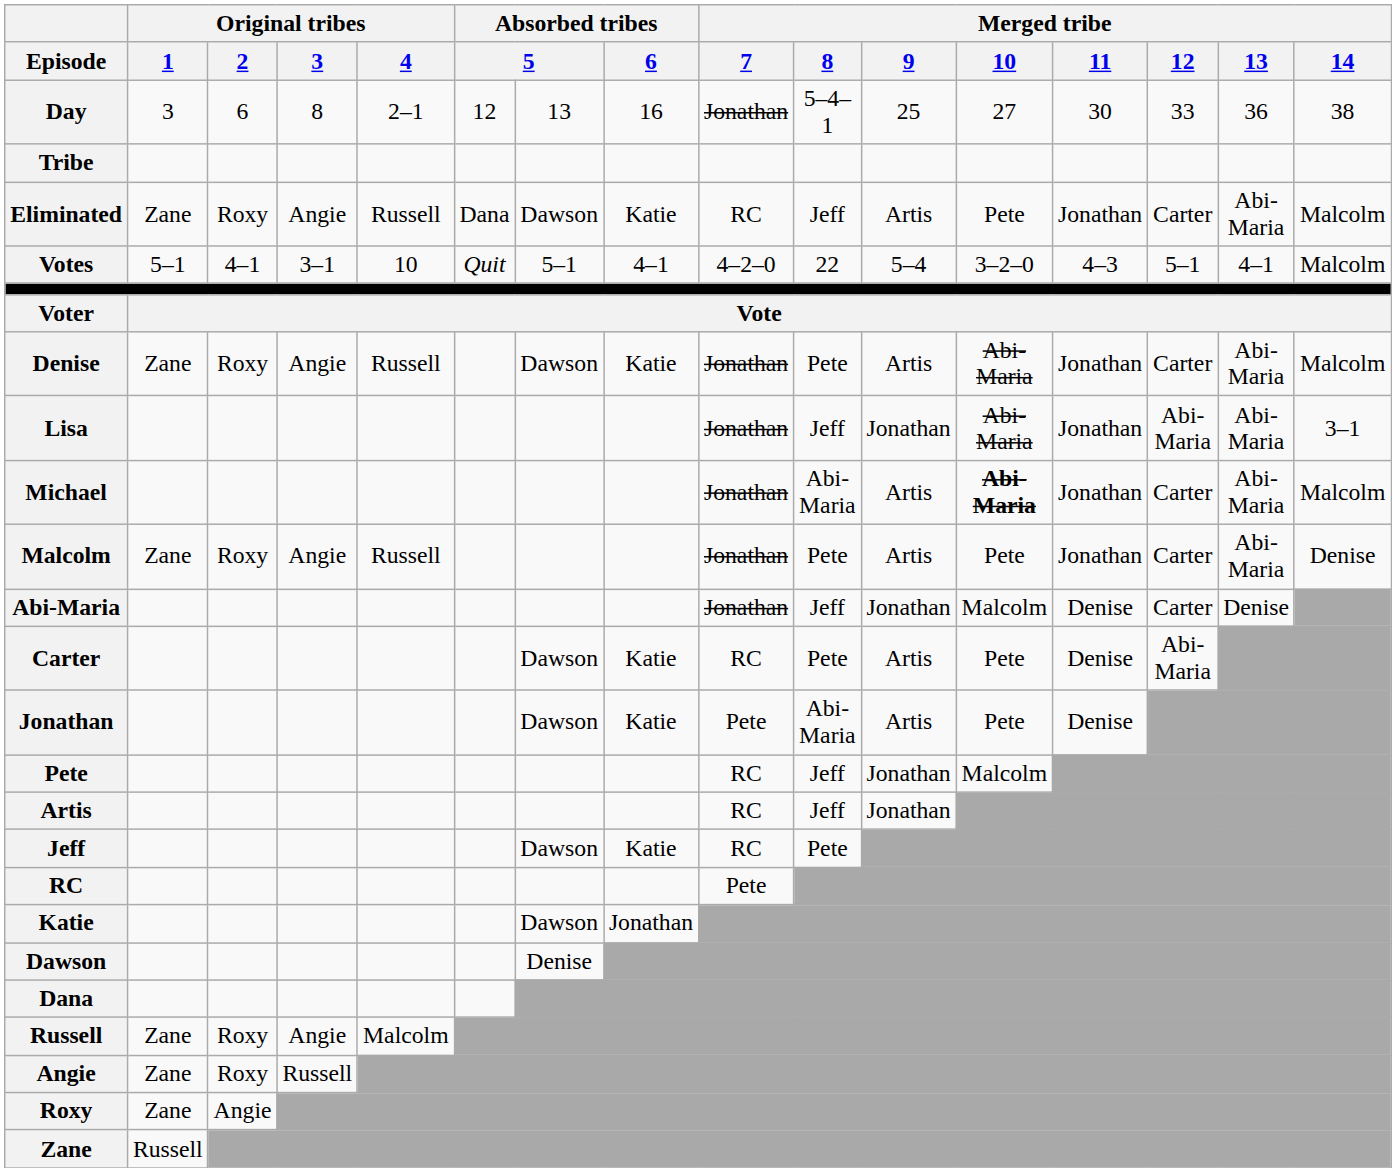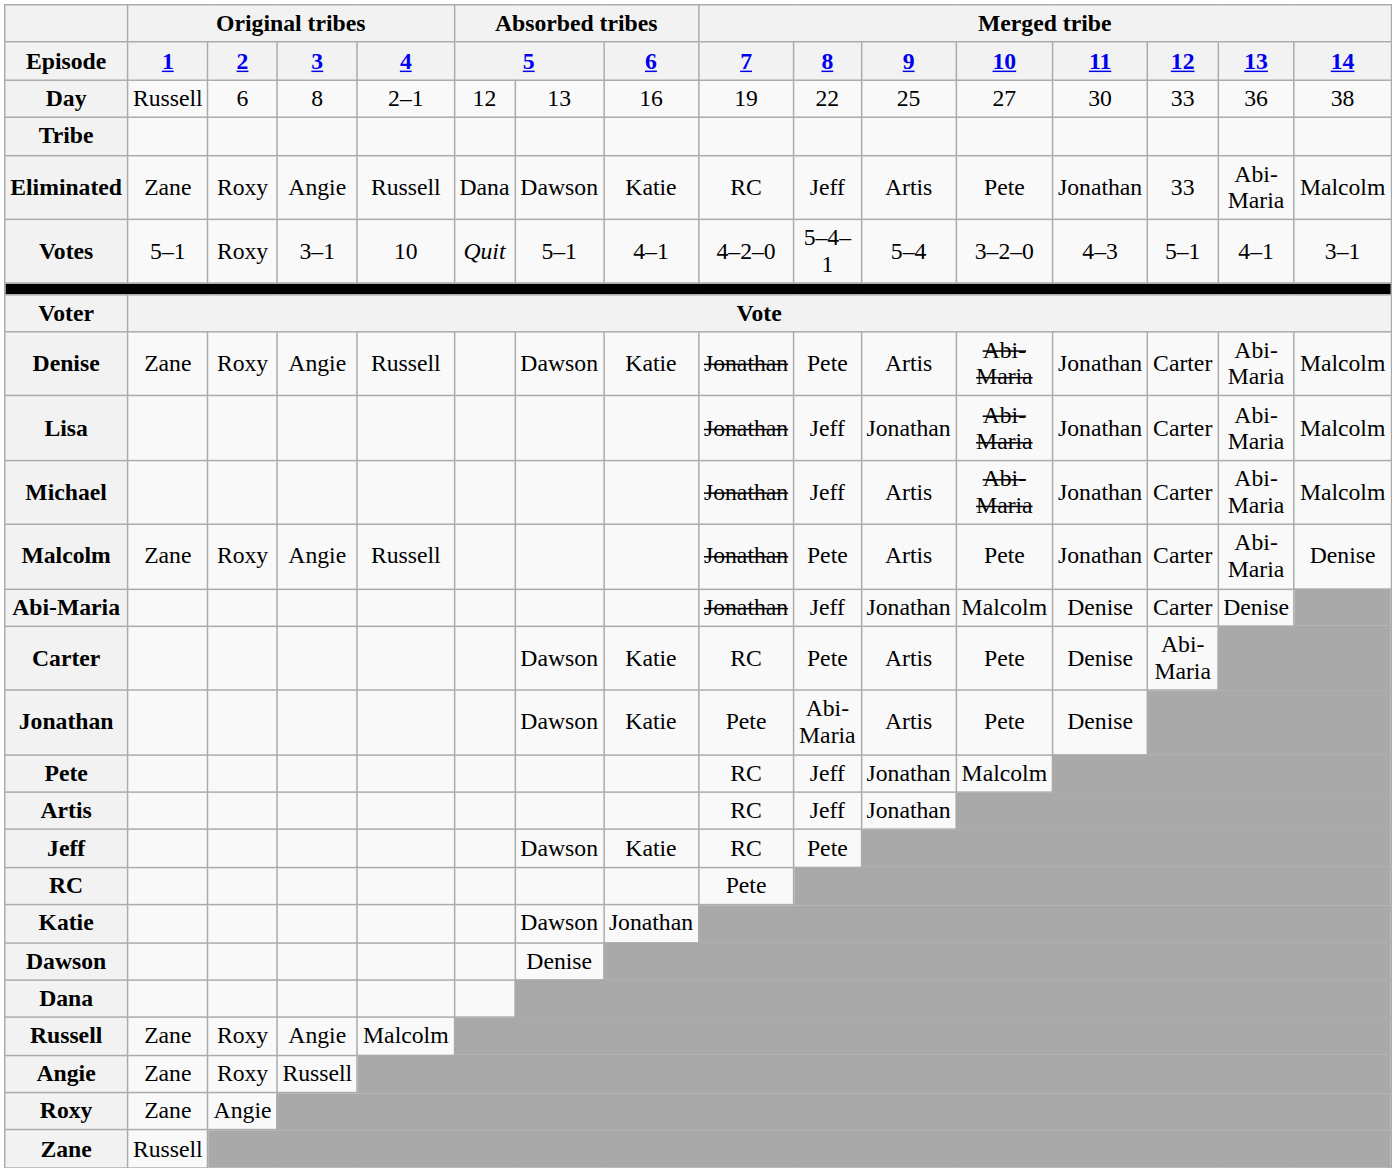Day | Original tribes / 1: 3 -> Russell
Day | Merged tribe / 7: Jonathan -> 19
Day | Merged tribe / 8: 5–4–1 -> 22
Eliminated | Merged tribe / 12: Carter -> 33
Votes | Original tribes / 2: 4–1 -> Roxy
Votes | Merged tribe / 8: 22 -> 5–4–1
Votes | Merged tribe / 14: Malcolm -> 3–1
Lisa | Merged tribe / 12: Abi-Maria -> Carter
Lisa | Merged tribe / 14: 3–1 -> Malcolm
Michael | Merged tribe / 8: Abi-Maria -> Jeff
Michael | Merged tribe / 10: bold -> normal
